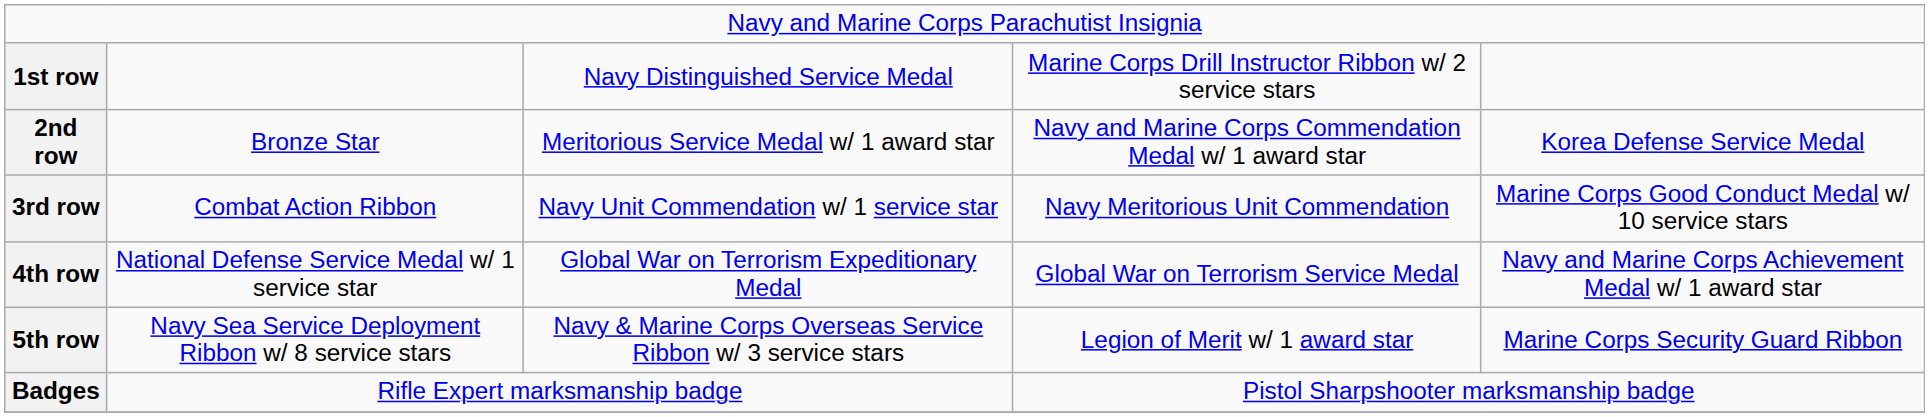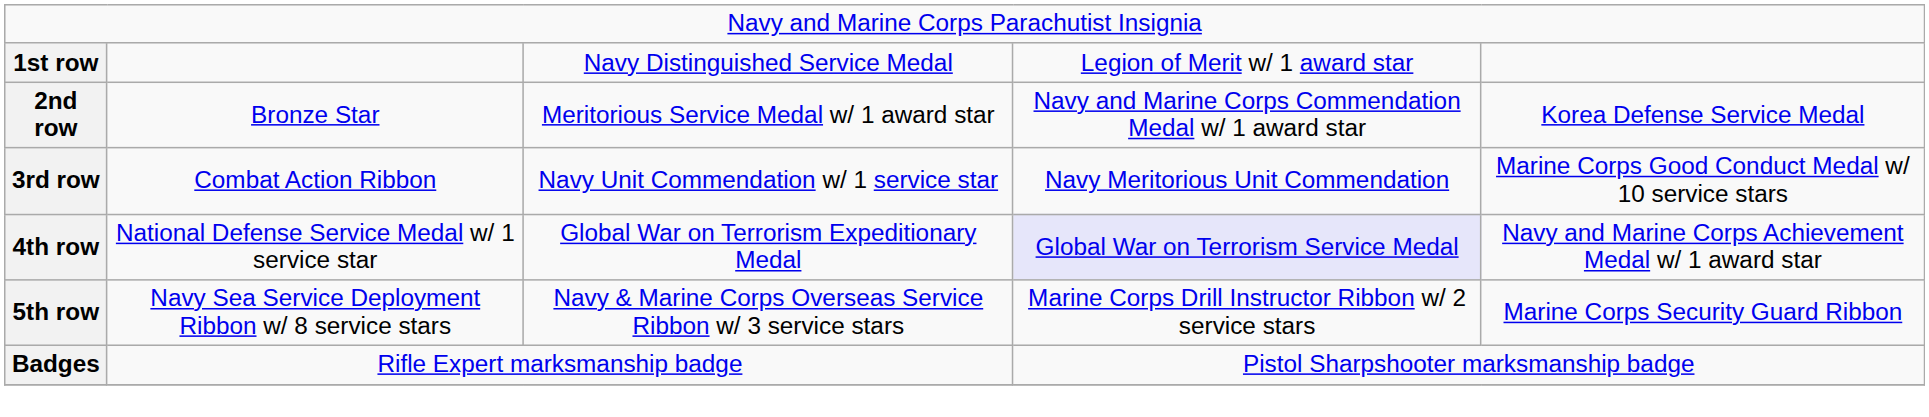1st row | column 4: Marine Corps Drill Instructor Ribbon w/ 2 service stars -> Legion of Merit w/ 1 award star
4th row | column 4: no background -> lavender background
5th row | column 4: Legion of Merit w/ 1 award star -> Marine Corps Drill Instructor Ribbon w/ 2 service stars
